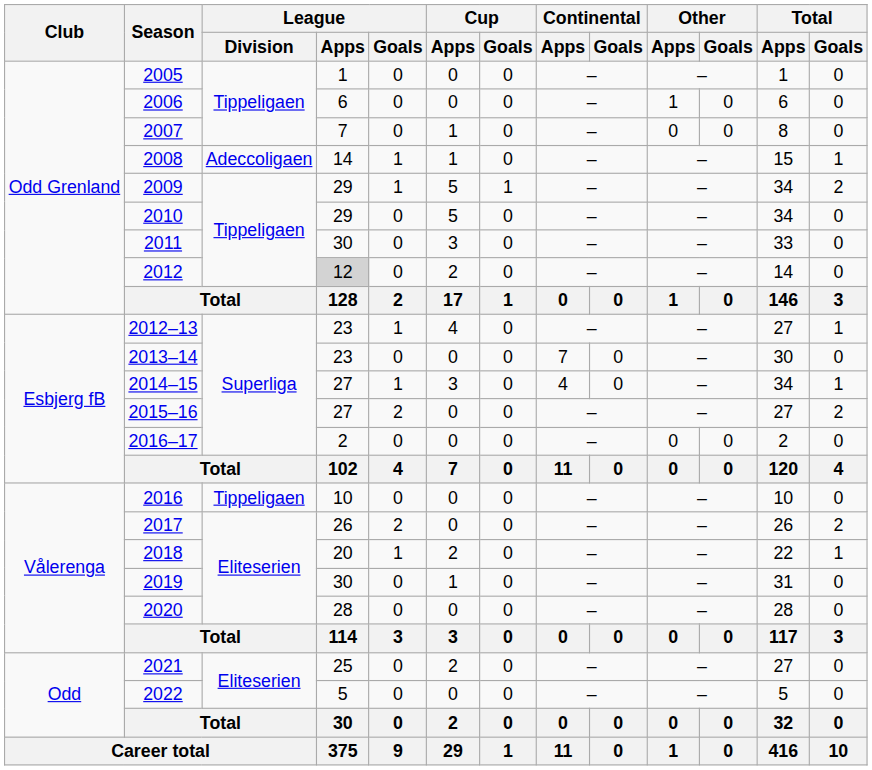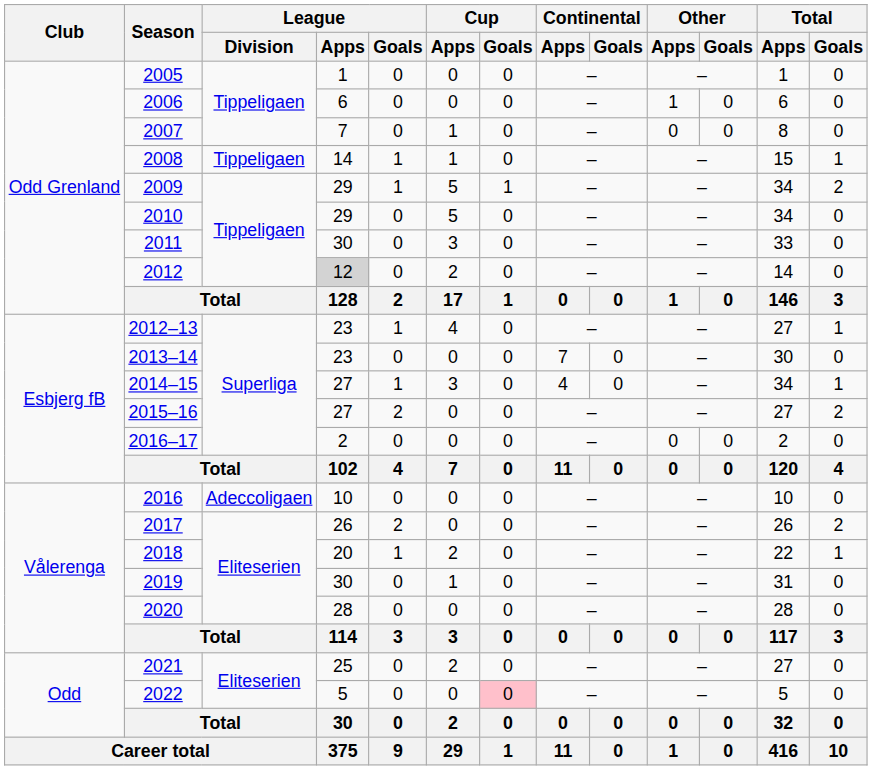2008 | League / Division: Adeccoligaen -> Tippeligaen
2016 | League / Division: Tippeligaen -> Adeccoligaen
2022 | Cup / Goals: no background -> pink background
